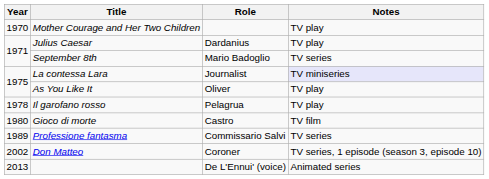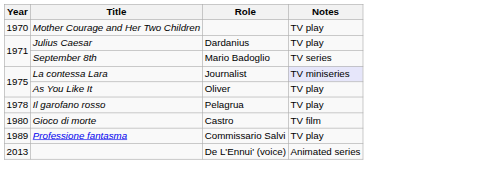Professione fantasma | Notes: TV series -> TV play
- row: 2002 | Don Matteo | Coroner | TV series, 1 episode (season 3, episode 10)
